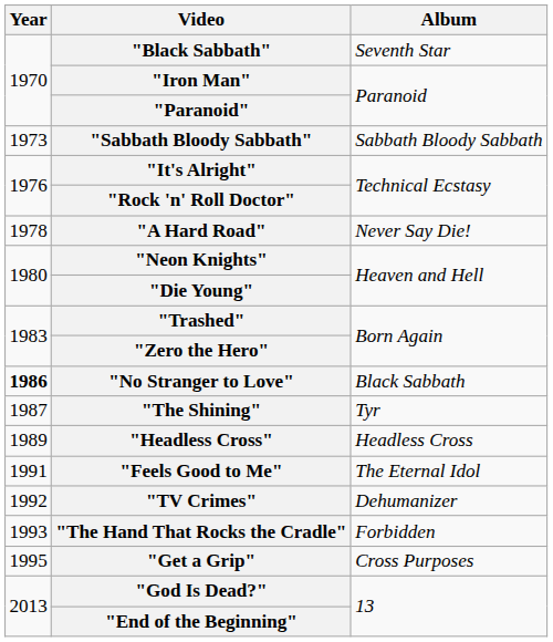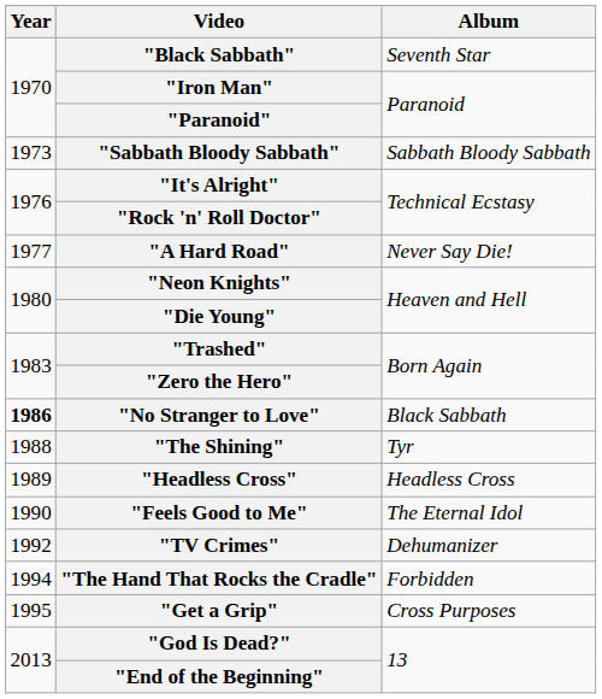"A Hard Road" | Year: 1978 -> 1977
"The Shining" | Year: 1987 -> 1988
"Feels Good to Me" | Year: 1991 -> 1990
"The Hand That Rocks the Cradle" | Year: 1993 -> 1994
